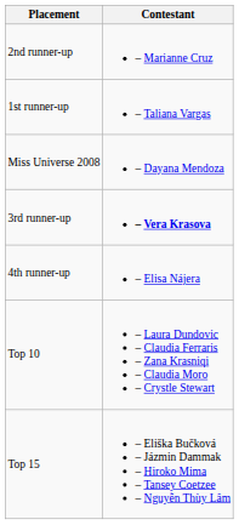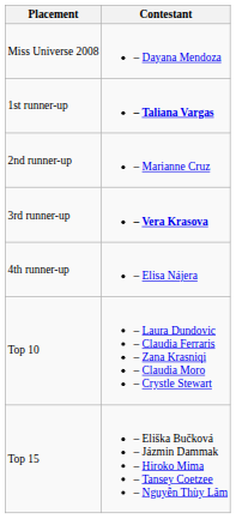rows swapped: Miss Universe 2008 <-> 2nd runner-up
1st runner-up | Contestant: normal -> bold
